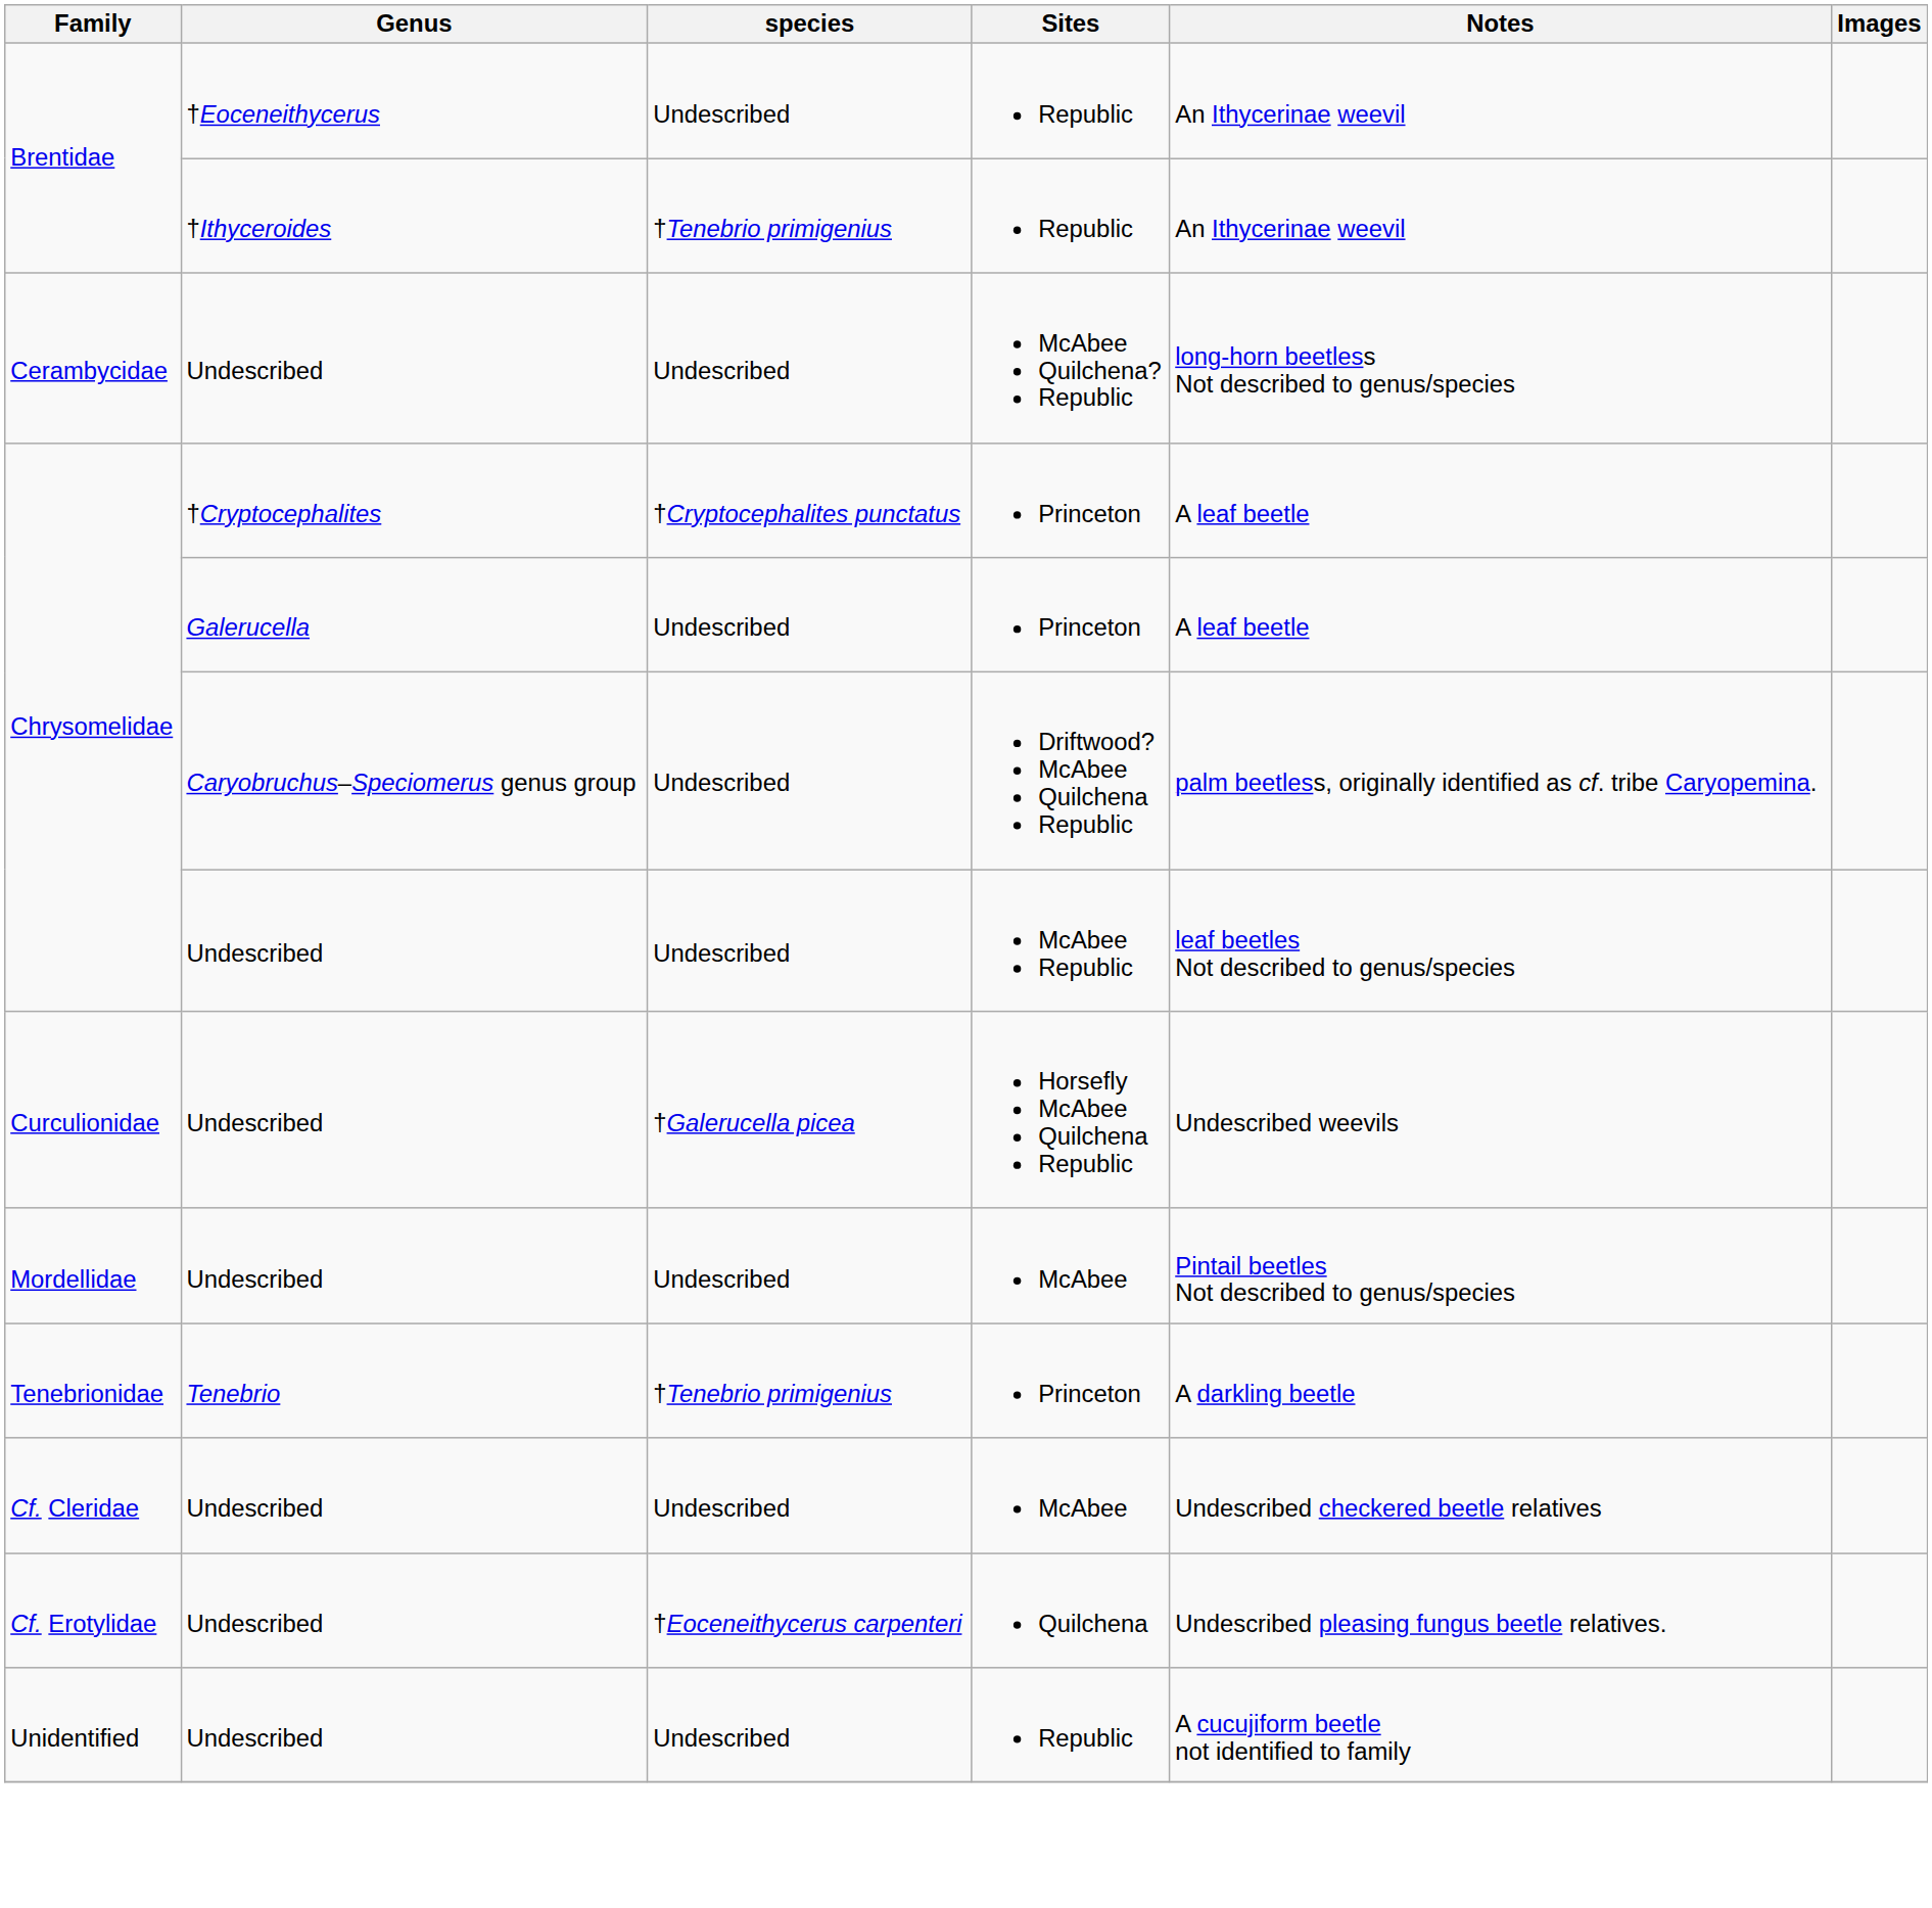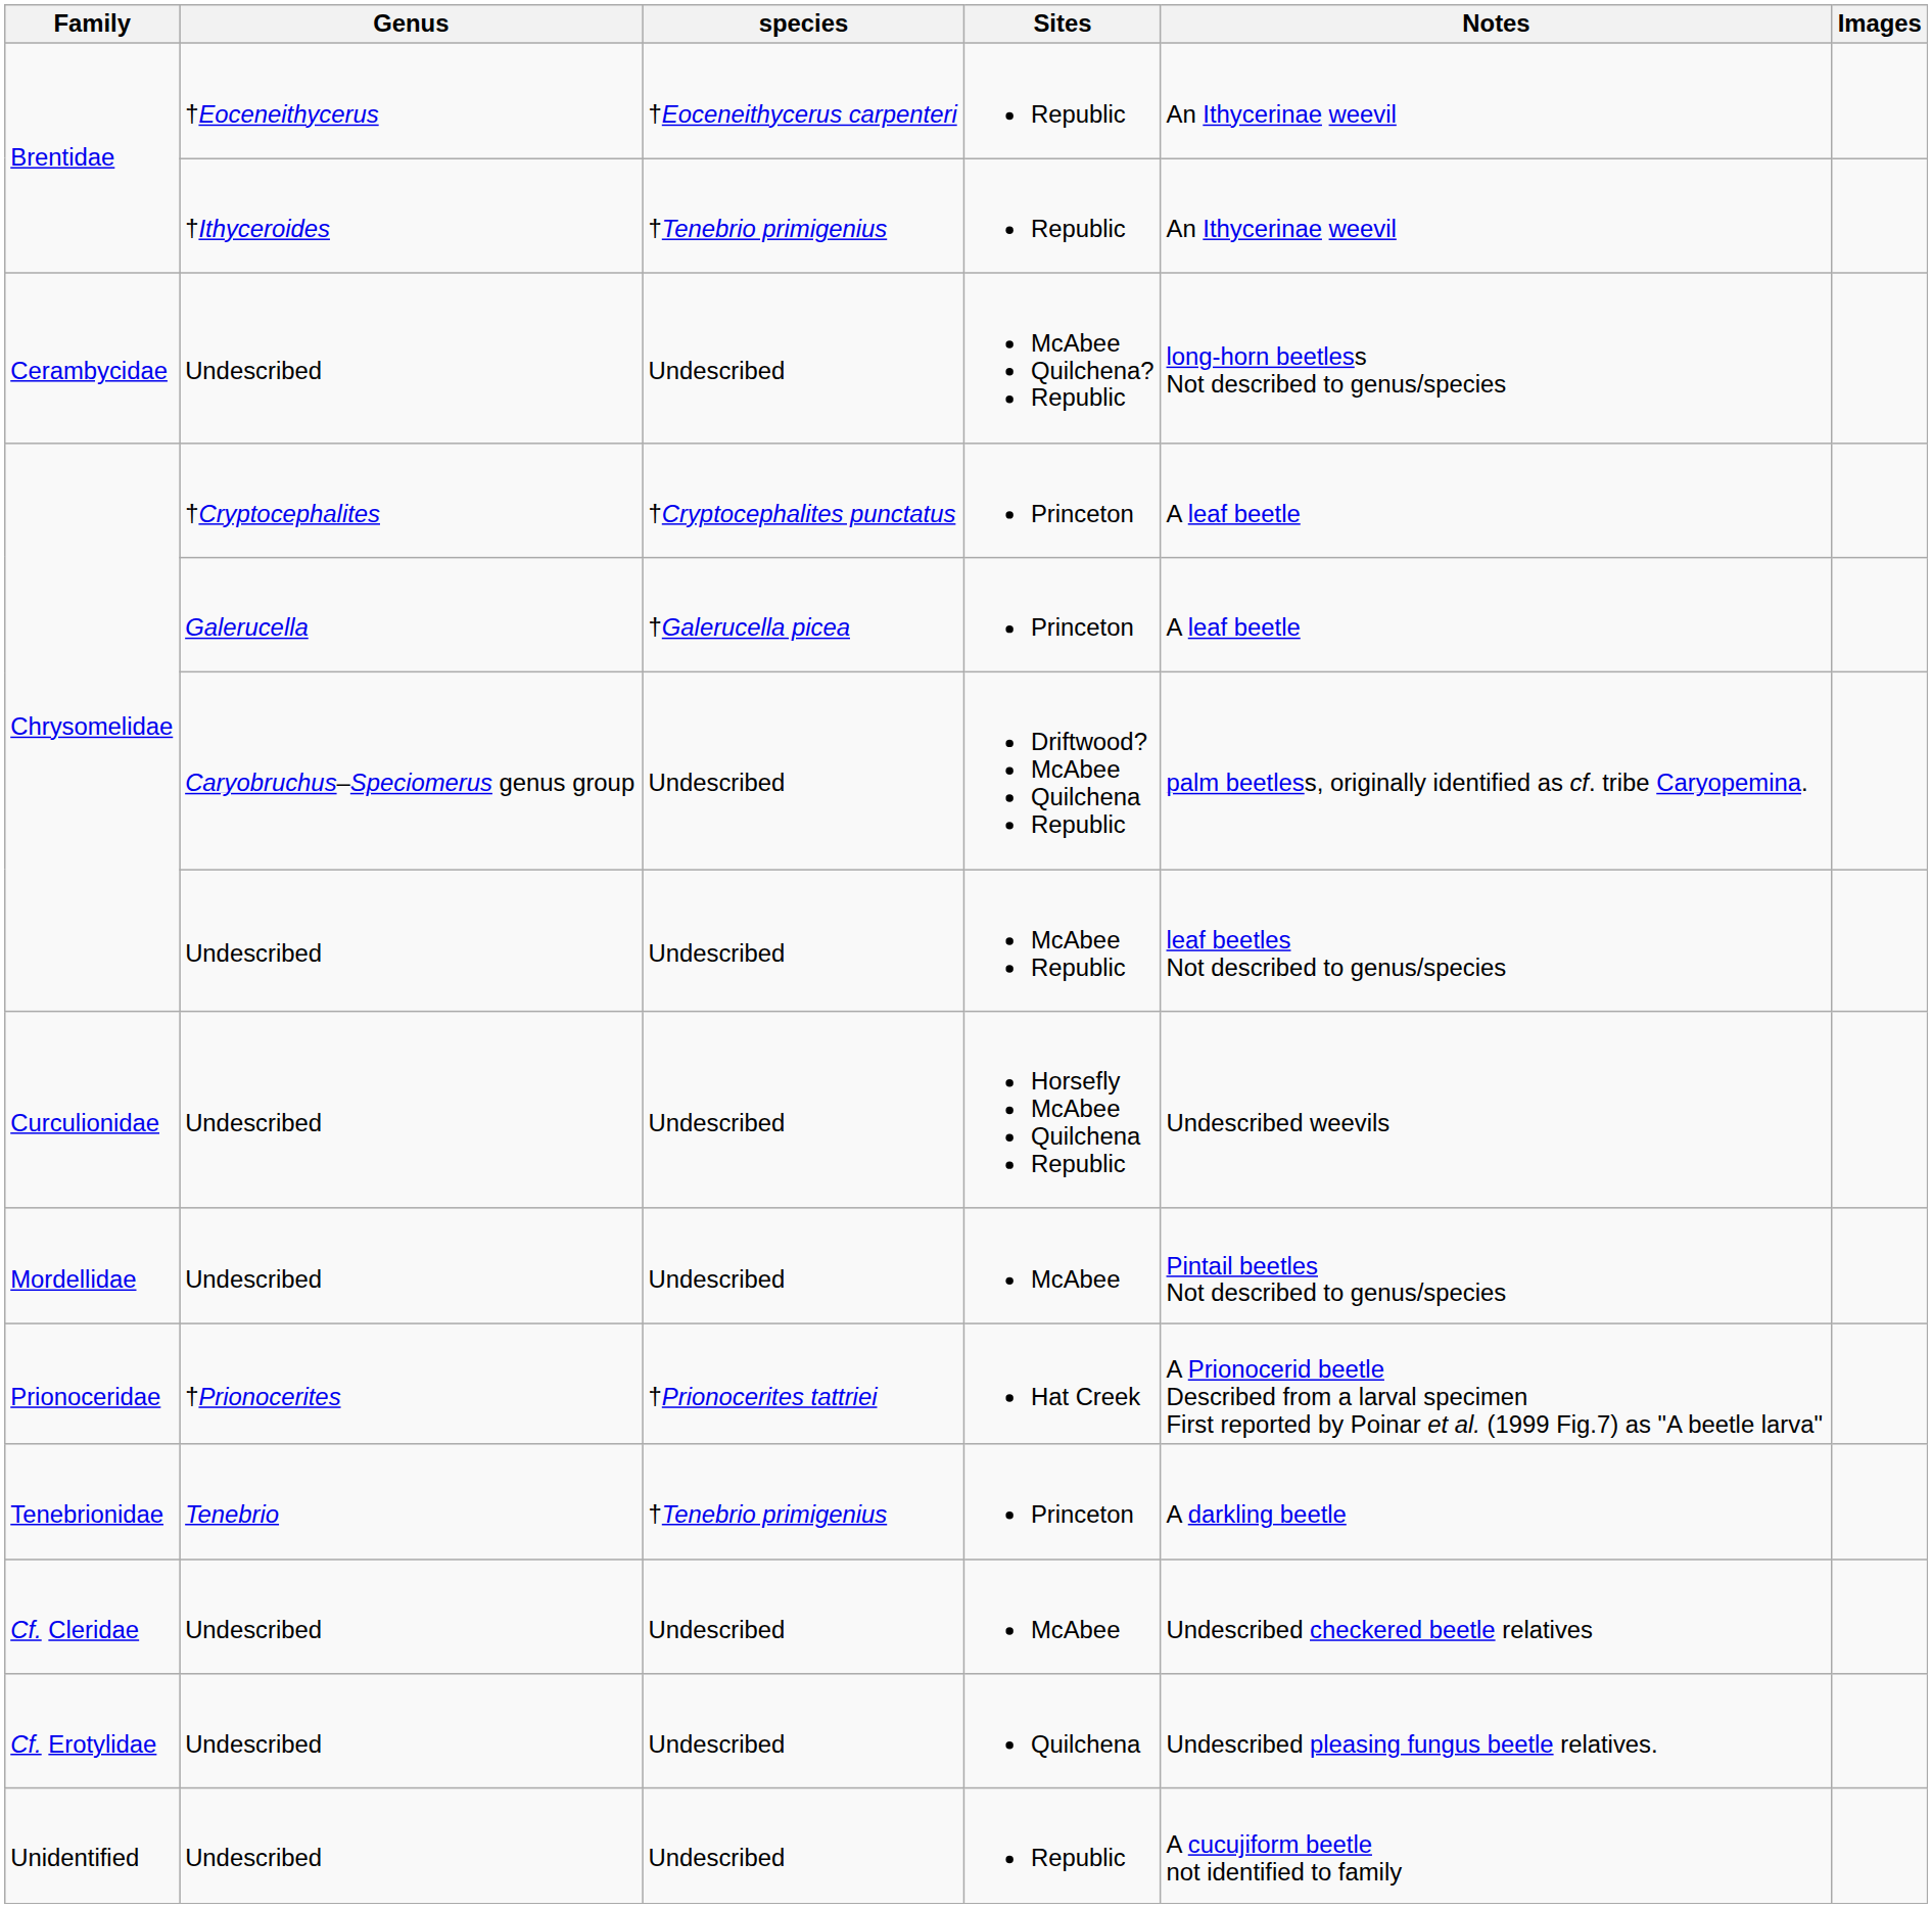Brentidae / †Eoceneithycerus | species: Undescribed -> †Eoceneithycerus carpenteri
Chrysomelidae / Galerucella | species: Undescribed -> †Galerucella picea
Curculionidae | species: †Galerucella picea -> Undescribed
+ row: Prionoceridae | †Prionocerites | †Prionocerites tattriei | Hat Creek | A Prionocerid beetle Described from a larval specimen First reported by Poinar et al. (1999 Fig.7) as "A beetle larva"
Cf. Erotylidae | species: †Eoceneithycerus carpenteri -> Undescribed
